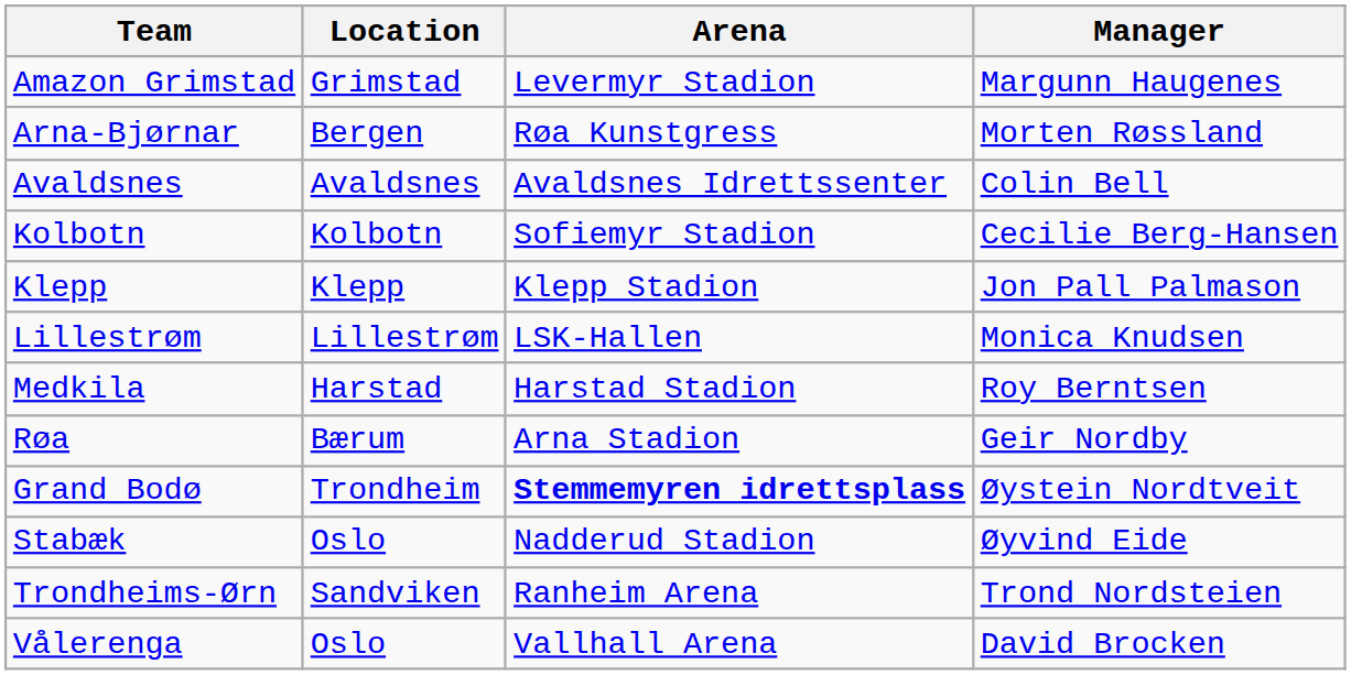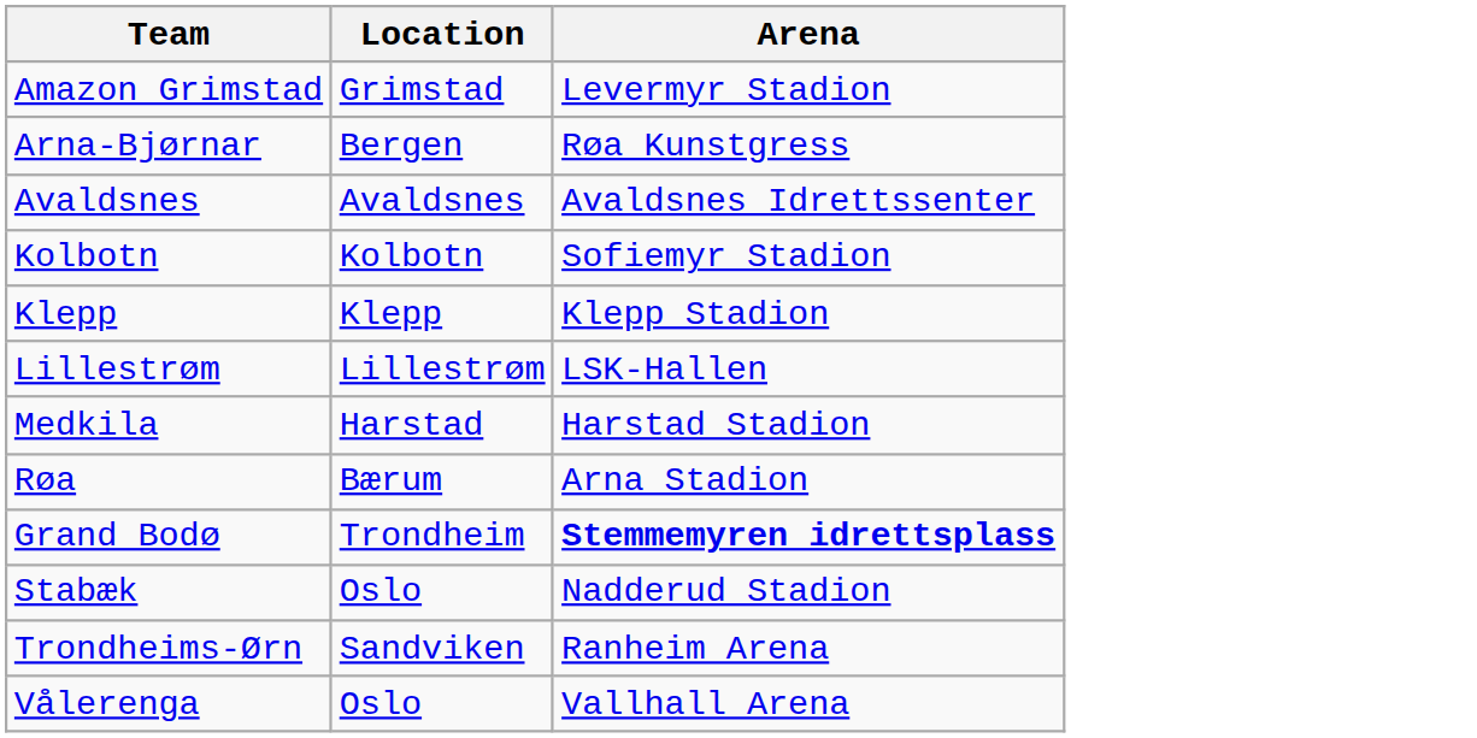- column: Manager | Margunn Haugenes | Morten Røssland | Colin Bell | Cecilie Berg-Hansen | Jon Pall Palmason | Monica Knudsen | Roy Berntsen | Geir Nordby | Øystein Nordtveit | Øyvind Eide | Trond Nordsteien | David Brocken
